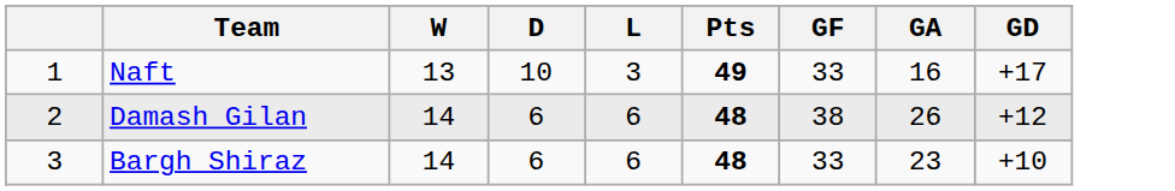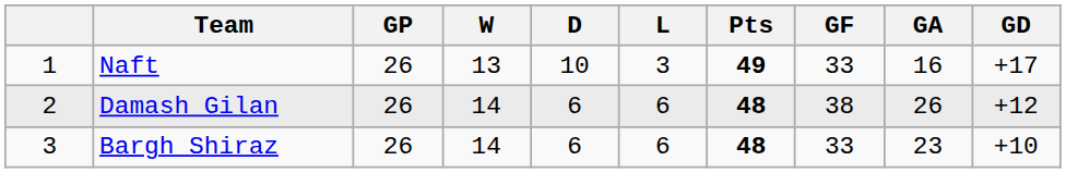+ column: GP | 26 | 26 | 26
